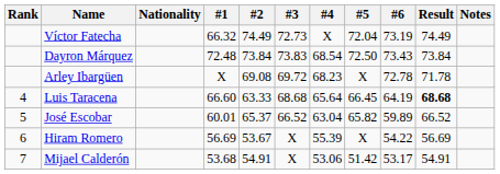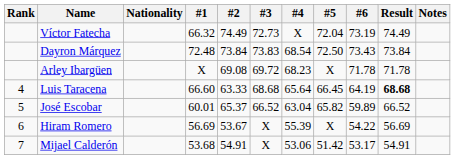Arley Ibargüen | #6: 72.78 -> 71.78
